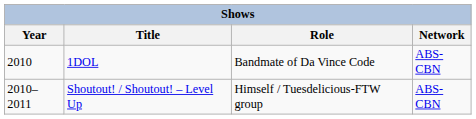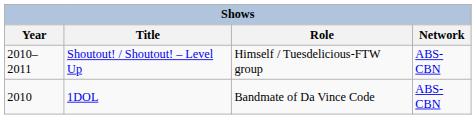rows swapped: 1DOL <-> Shoutout! / Shoutout! – Level Up
